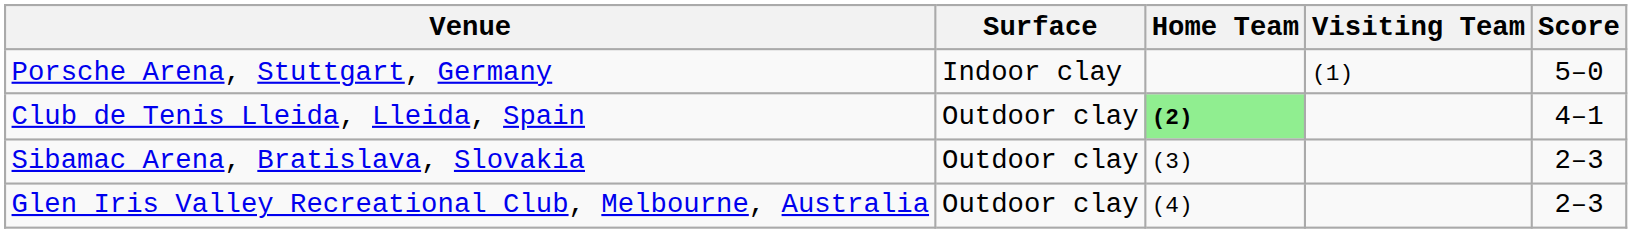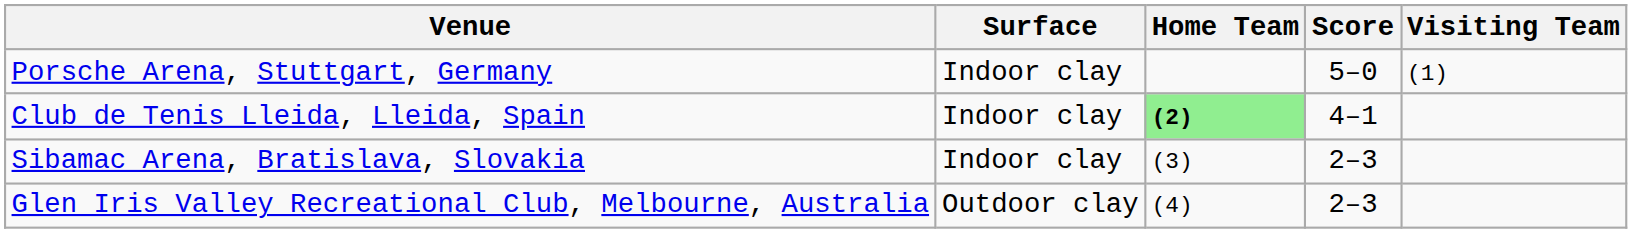columns swapped: Score <-> Visiting Team
Club de Tenis Lleida, Lleida, Spain | Surface: Outdoor clay -> Indoor clay
Sibamac Arena, Bratislava, Slovakia | Surface: Outdoor clay -> Indoor clay
